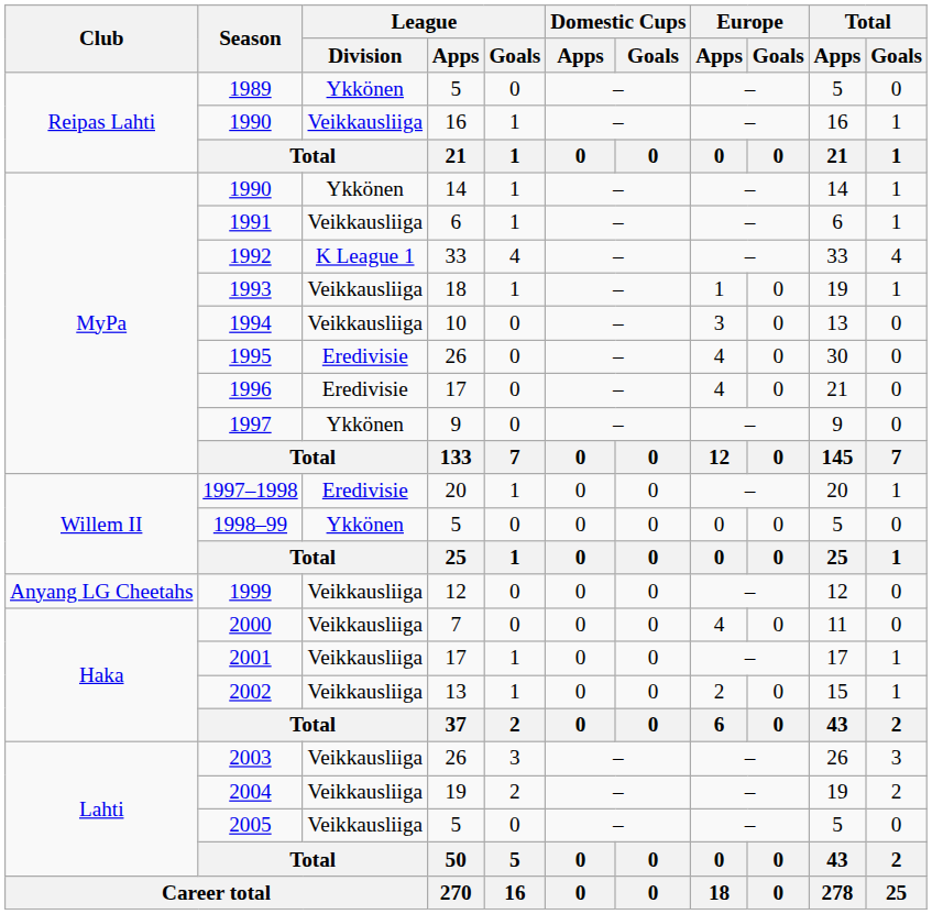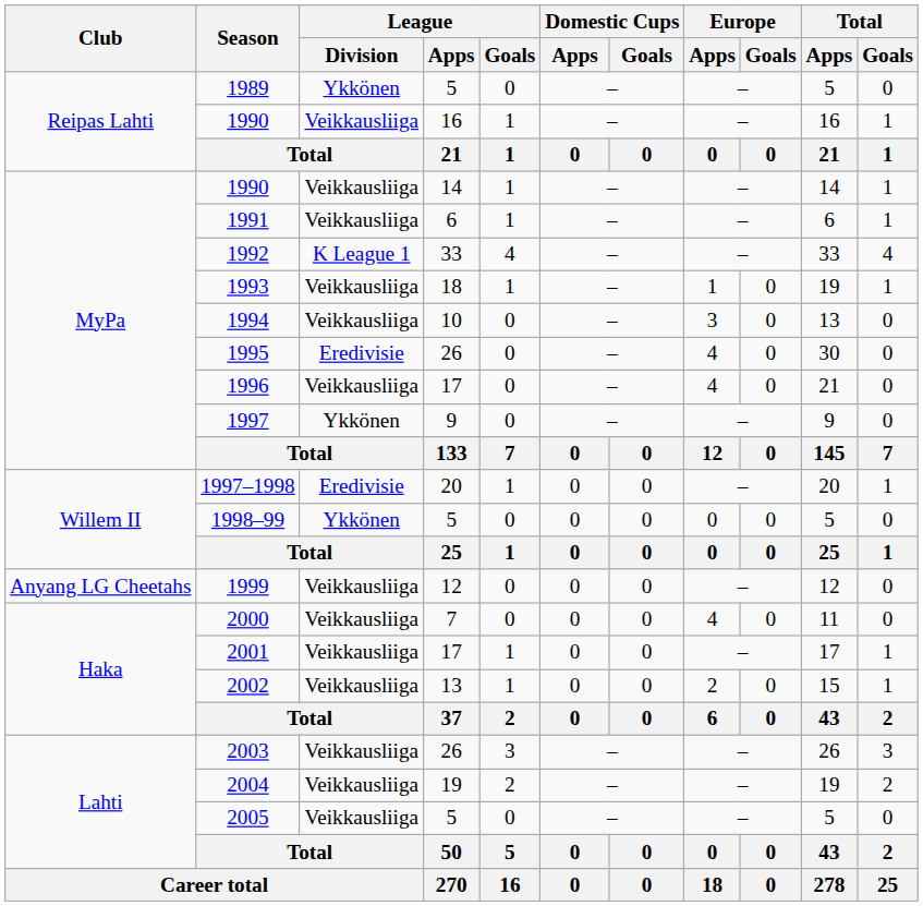1990 / 14 | League / Division: Ykkönen -> Veikkausliiga
1996 | League / Division: Eredivisie -> Veikkausliiga
